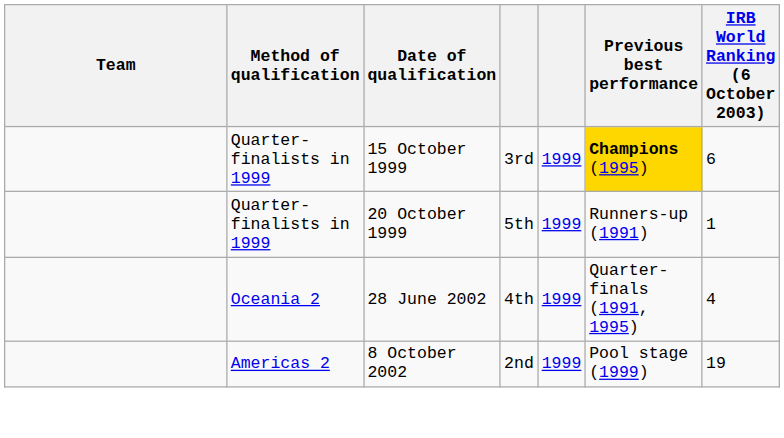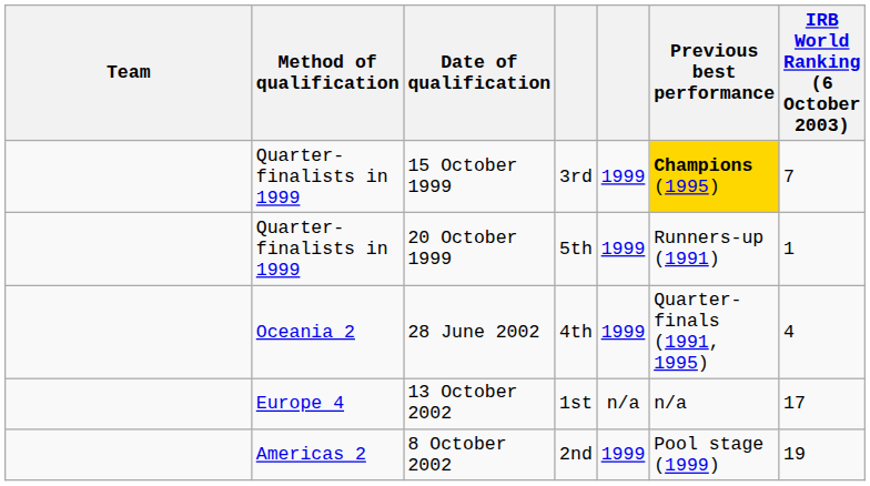15 October 1999 | IRB World Ranking (6 October 2003): 6 -> 7
+ row: Europe 4 | 13 October 2002 | 1st | n/a | n/a | 17
